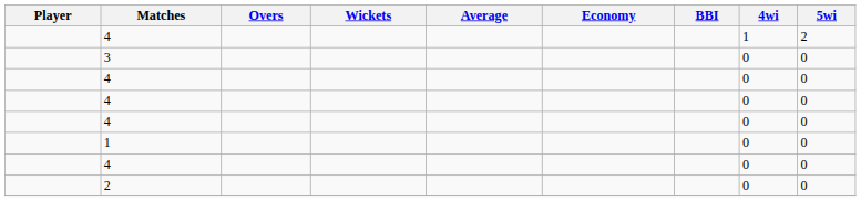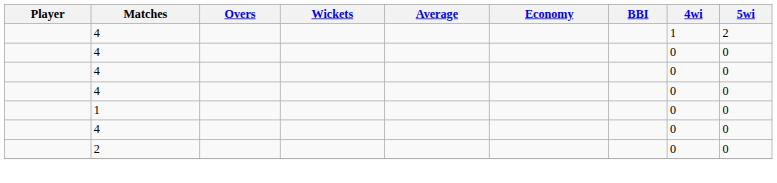- row: 3 | 0 | 0
